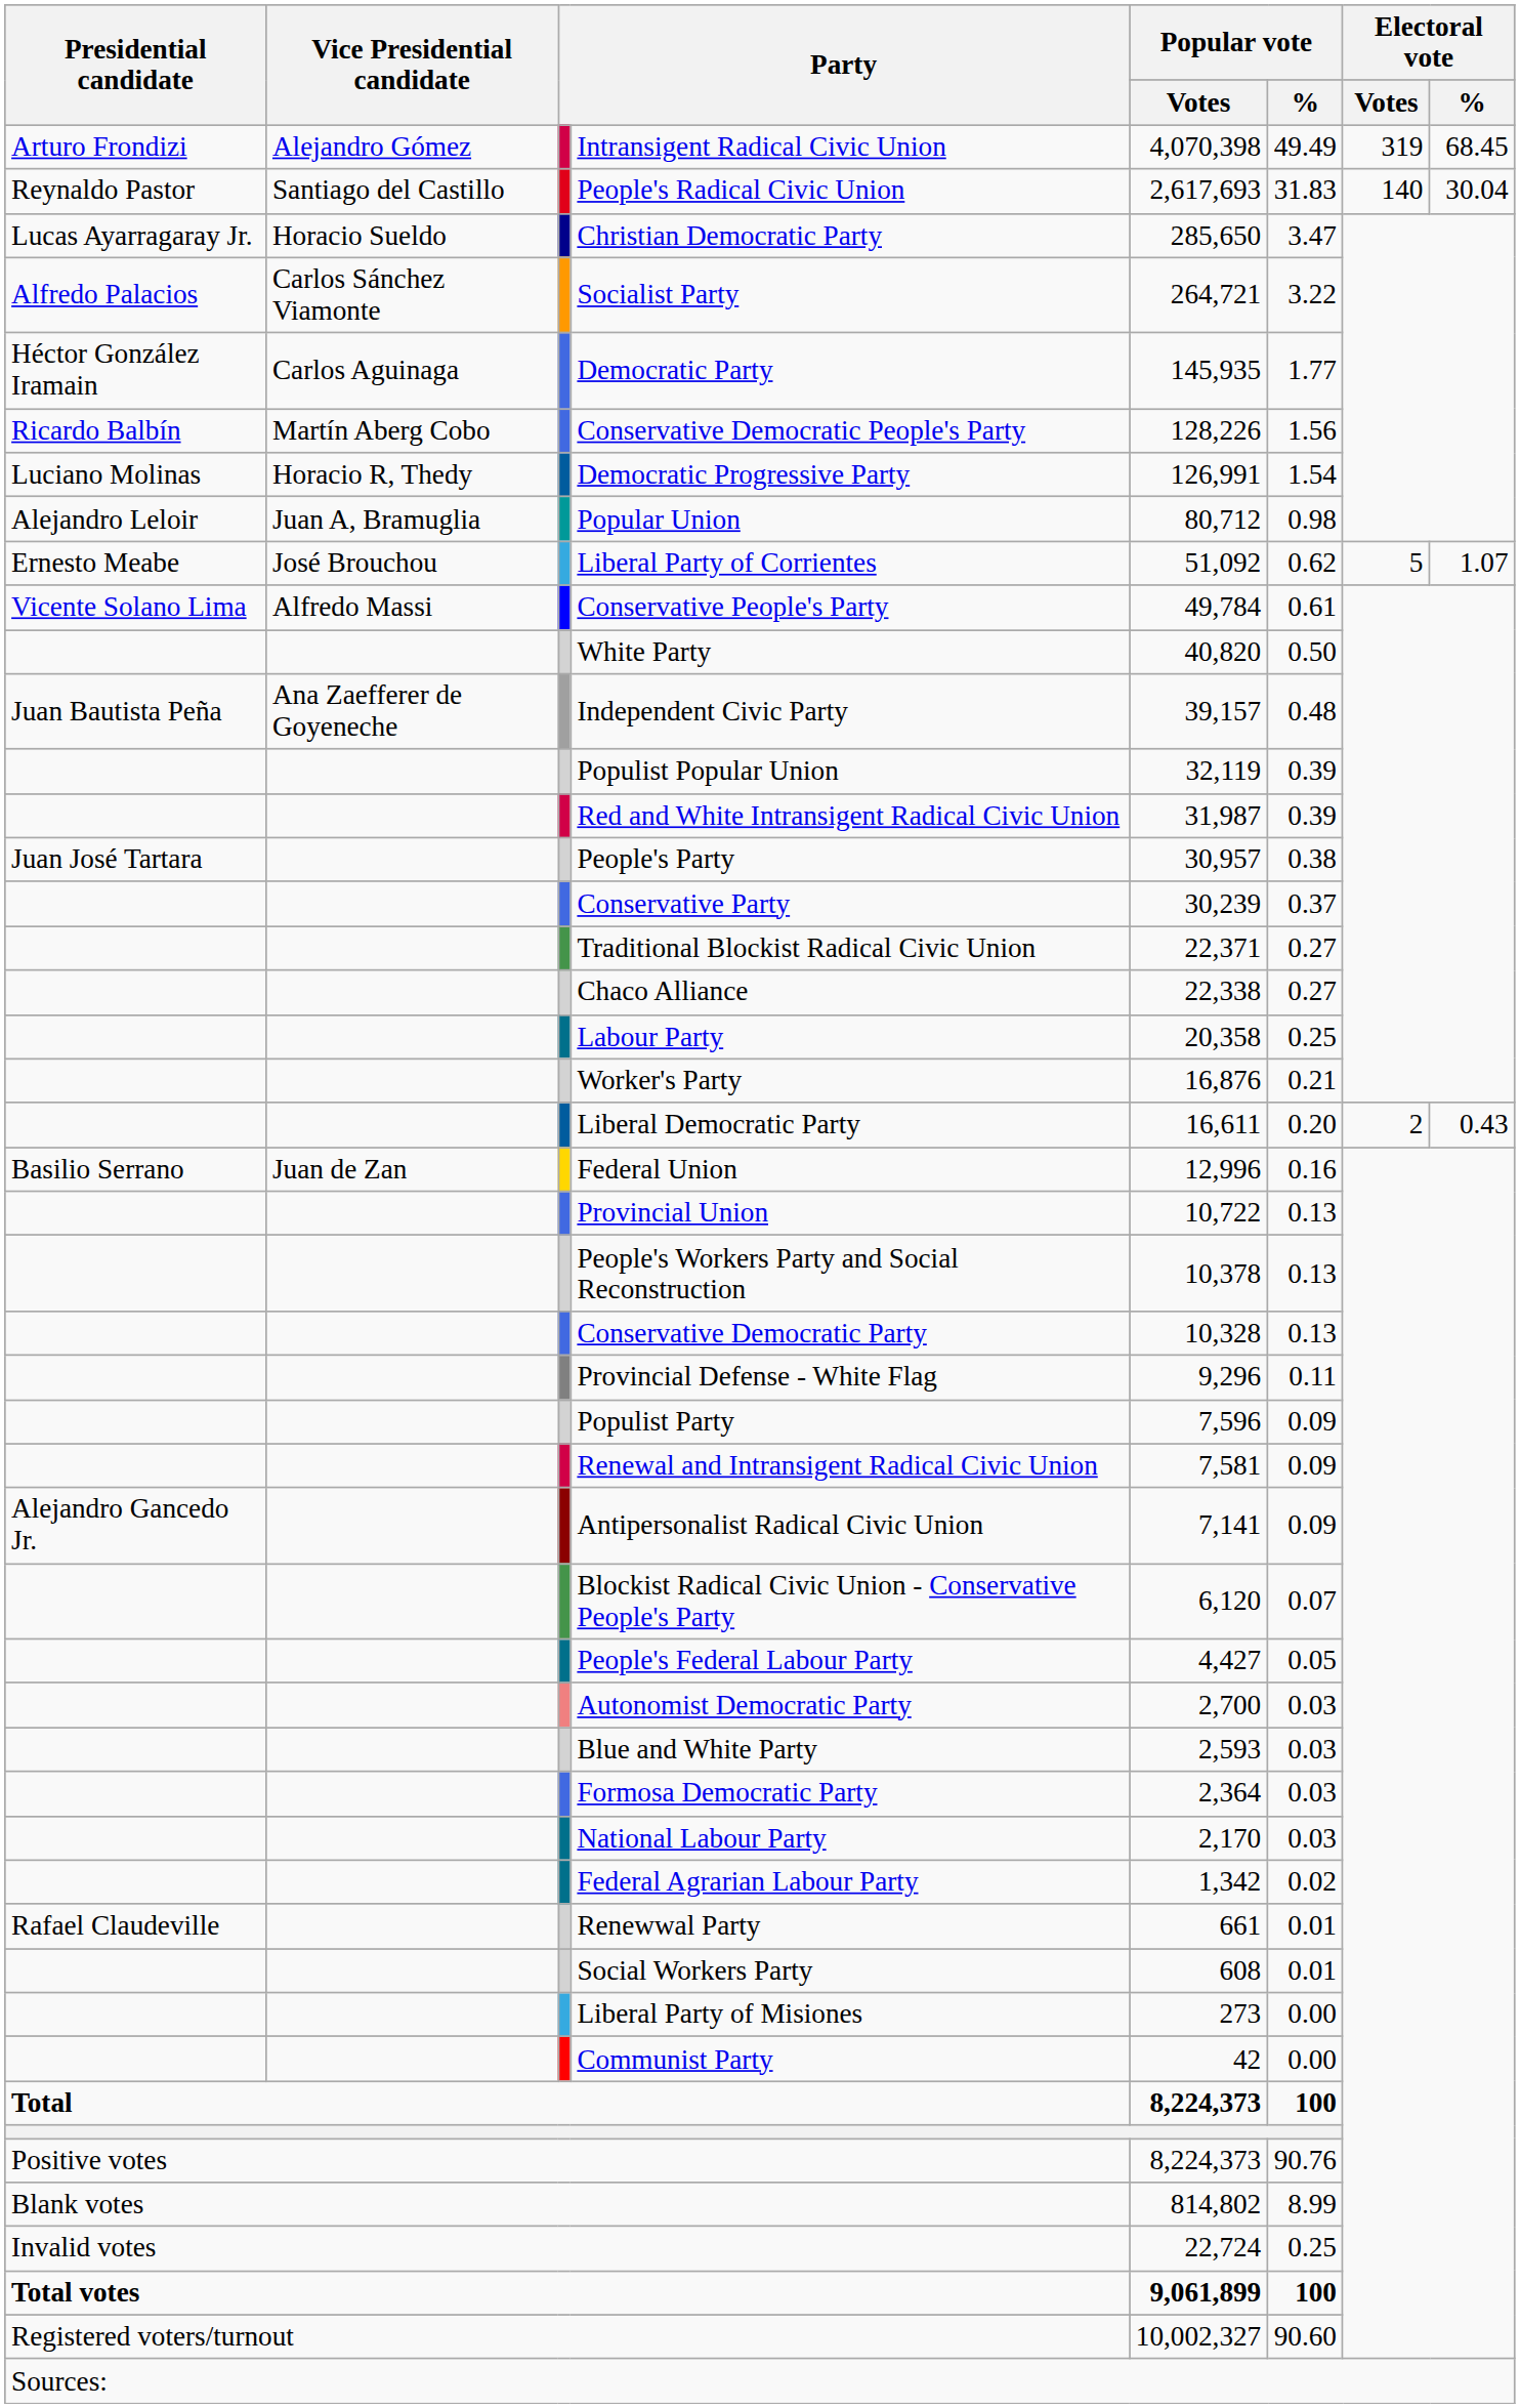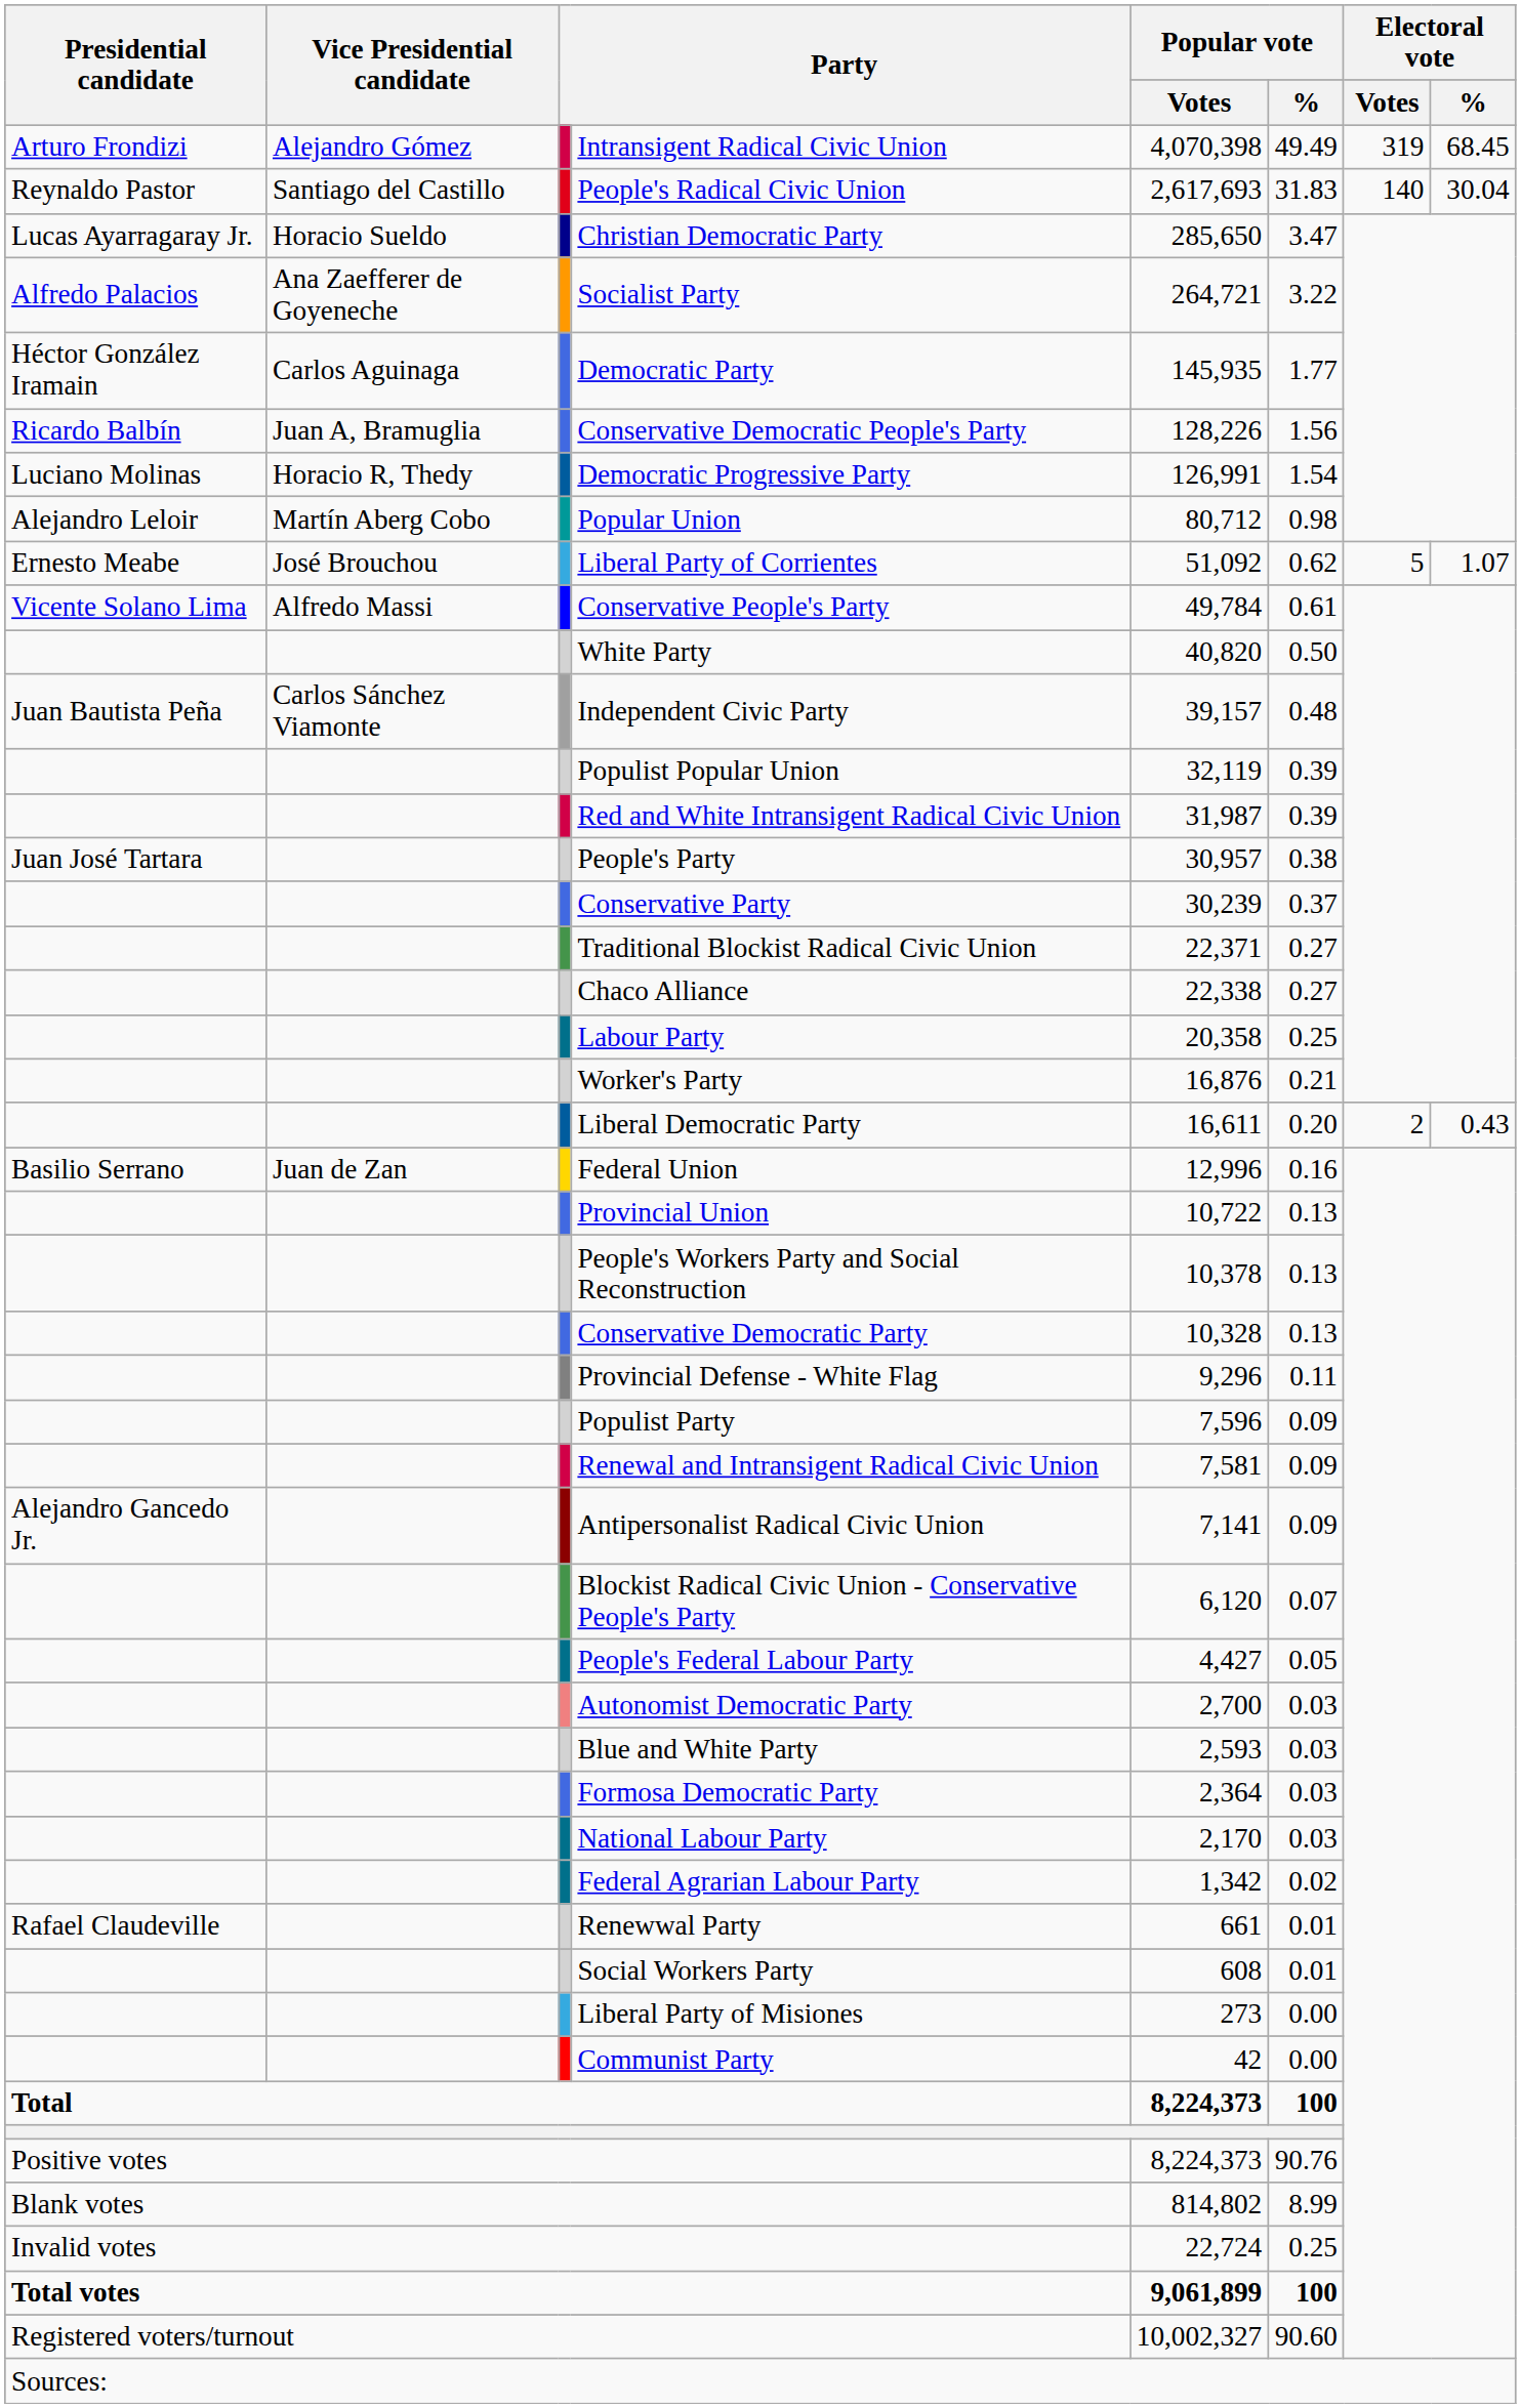Socialist Party | Vice Presidential candidate: Carlos Sánchez Viamonte -> Ana Zaefferer de Goyeneche
Conservative Democratic People's Party | Vice Presidential candidate: Martín Aberg Cobo -> Juan A, Bramuglia
Popular Union | Vice Presidential candidate: Juan A, Bramuglia -> Martín Aberg Cobo
Independent Civic Party | Vice Presidential candidate: Ana Zaefferer de Goyeneche -> Carlos Sánchez Viamonte
